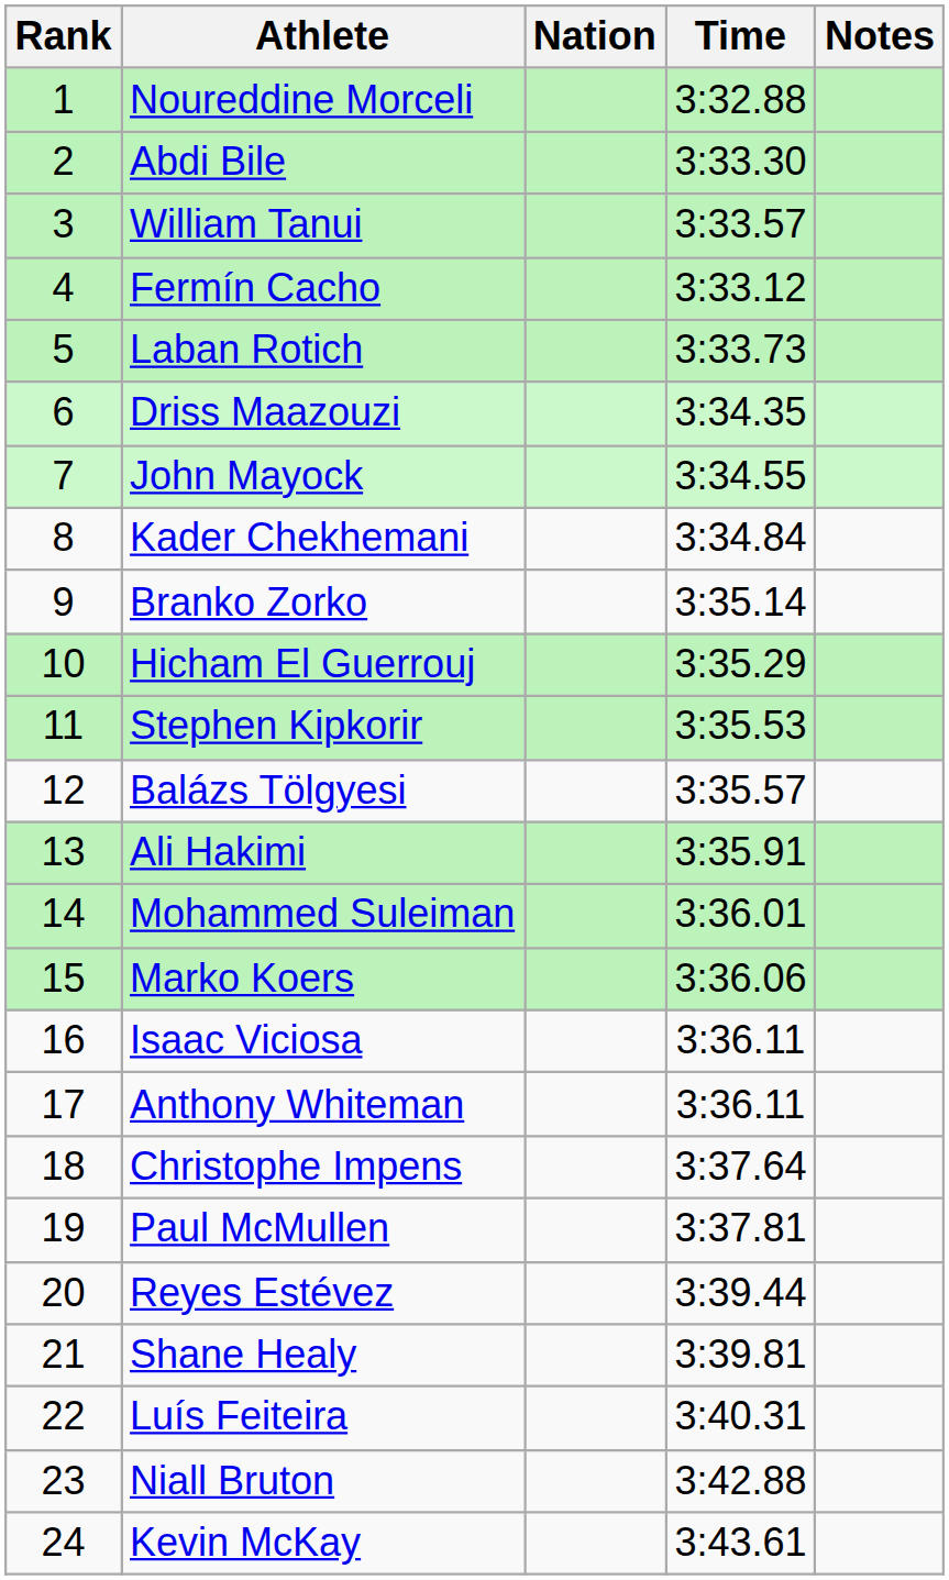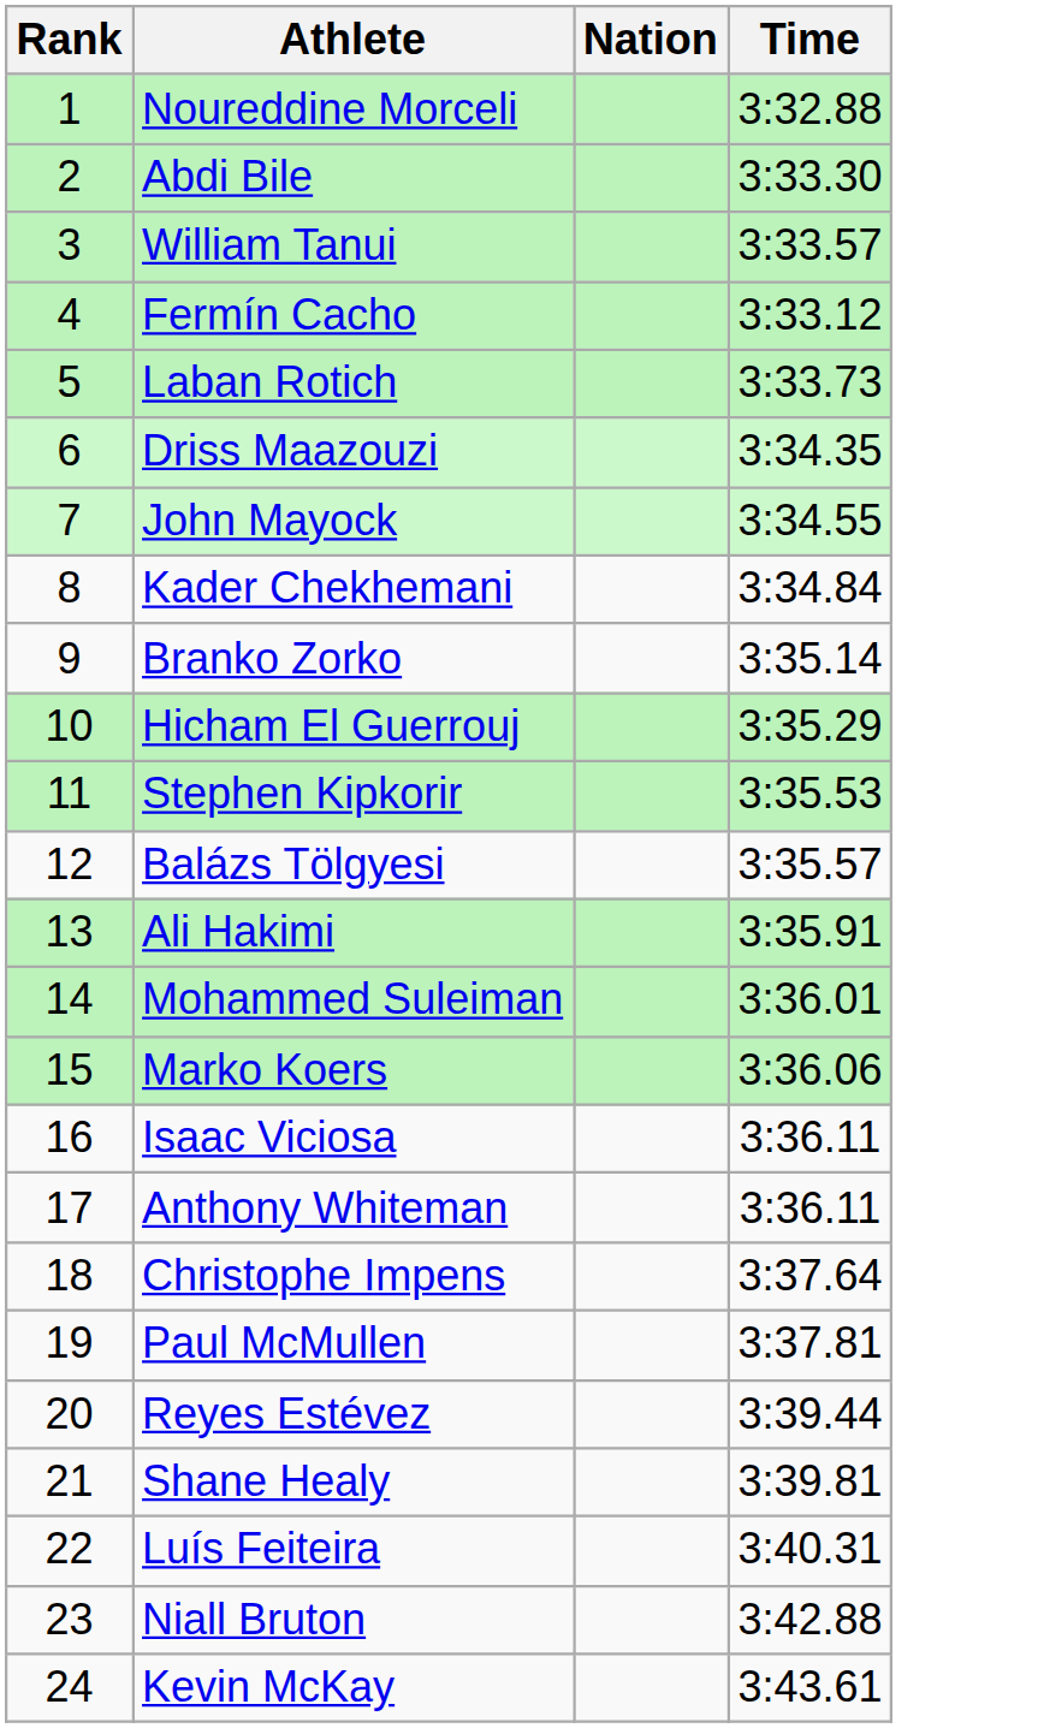- column: Notes
